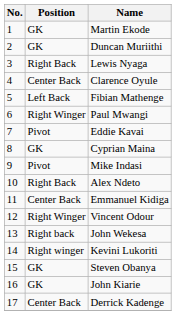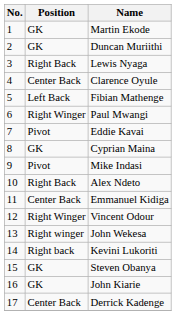John Wekesa | Position: Right back -> Right winger
Kevini Lukoriti | Position: Right winger -> Right back
